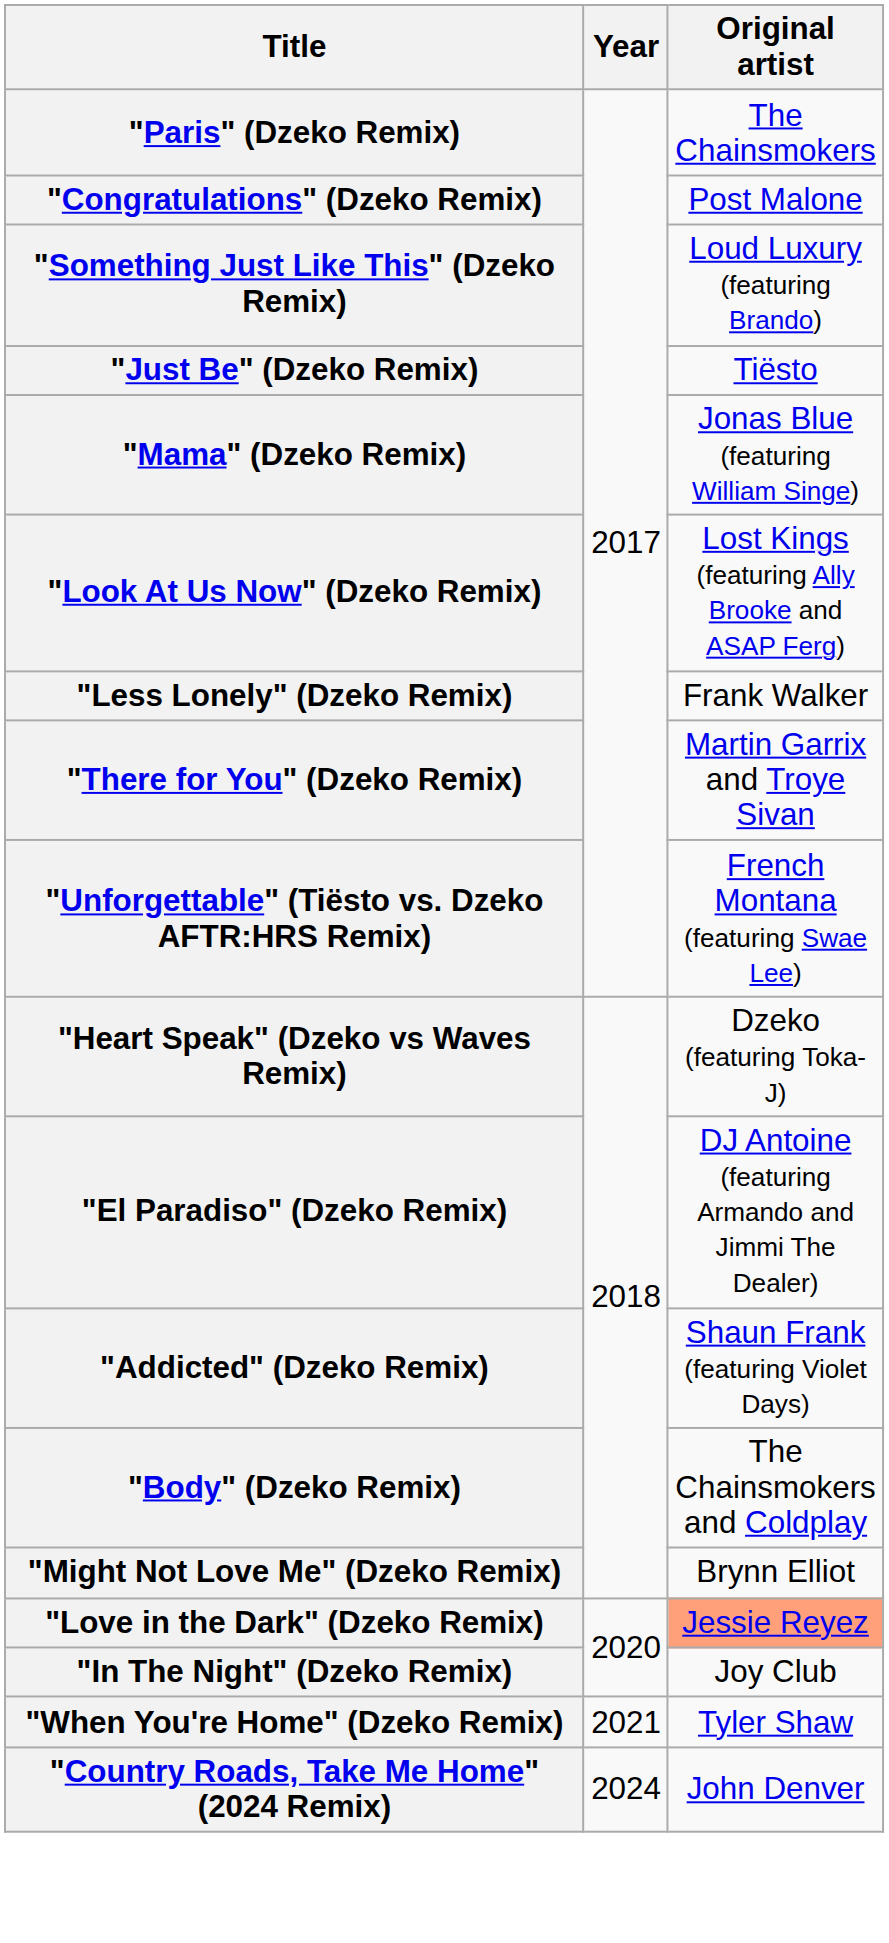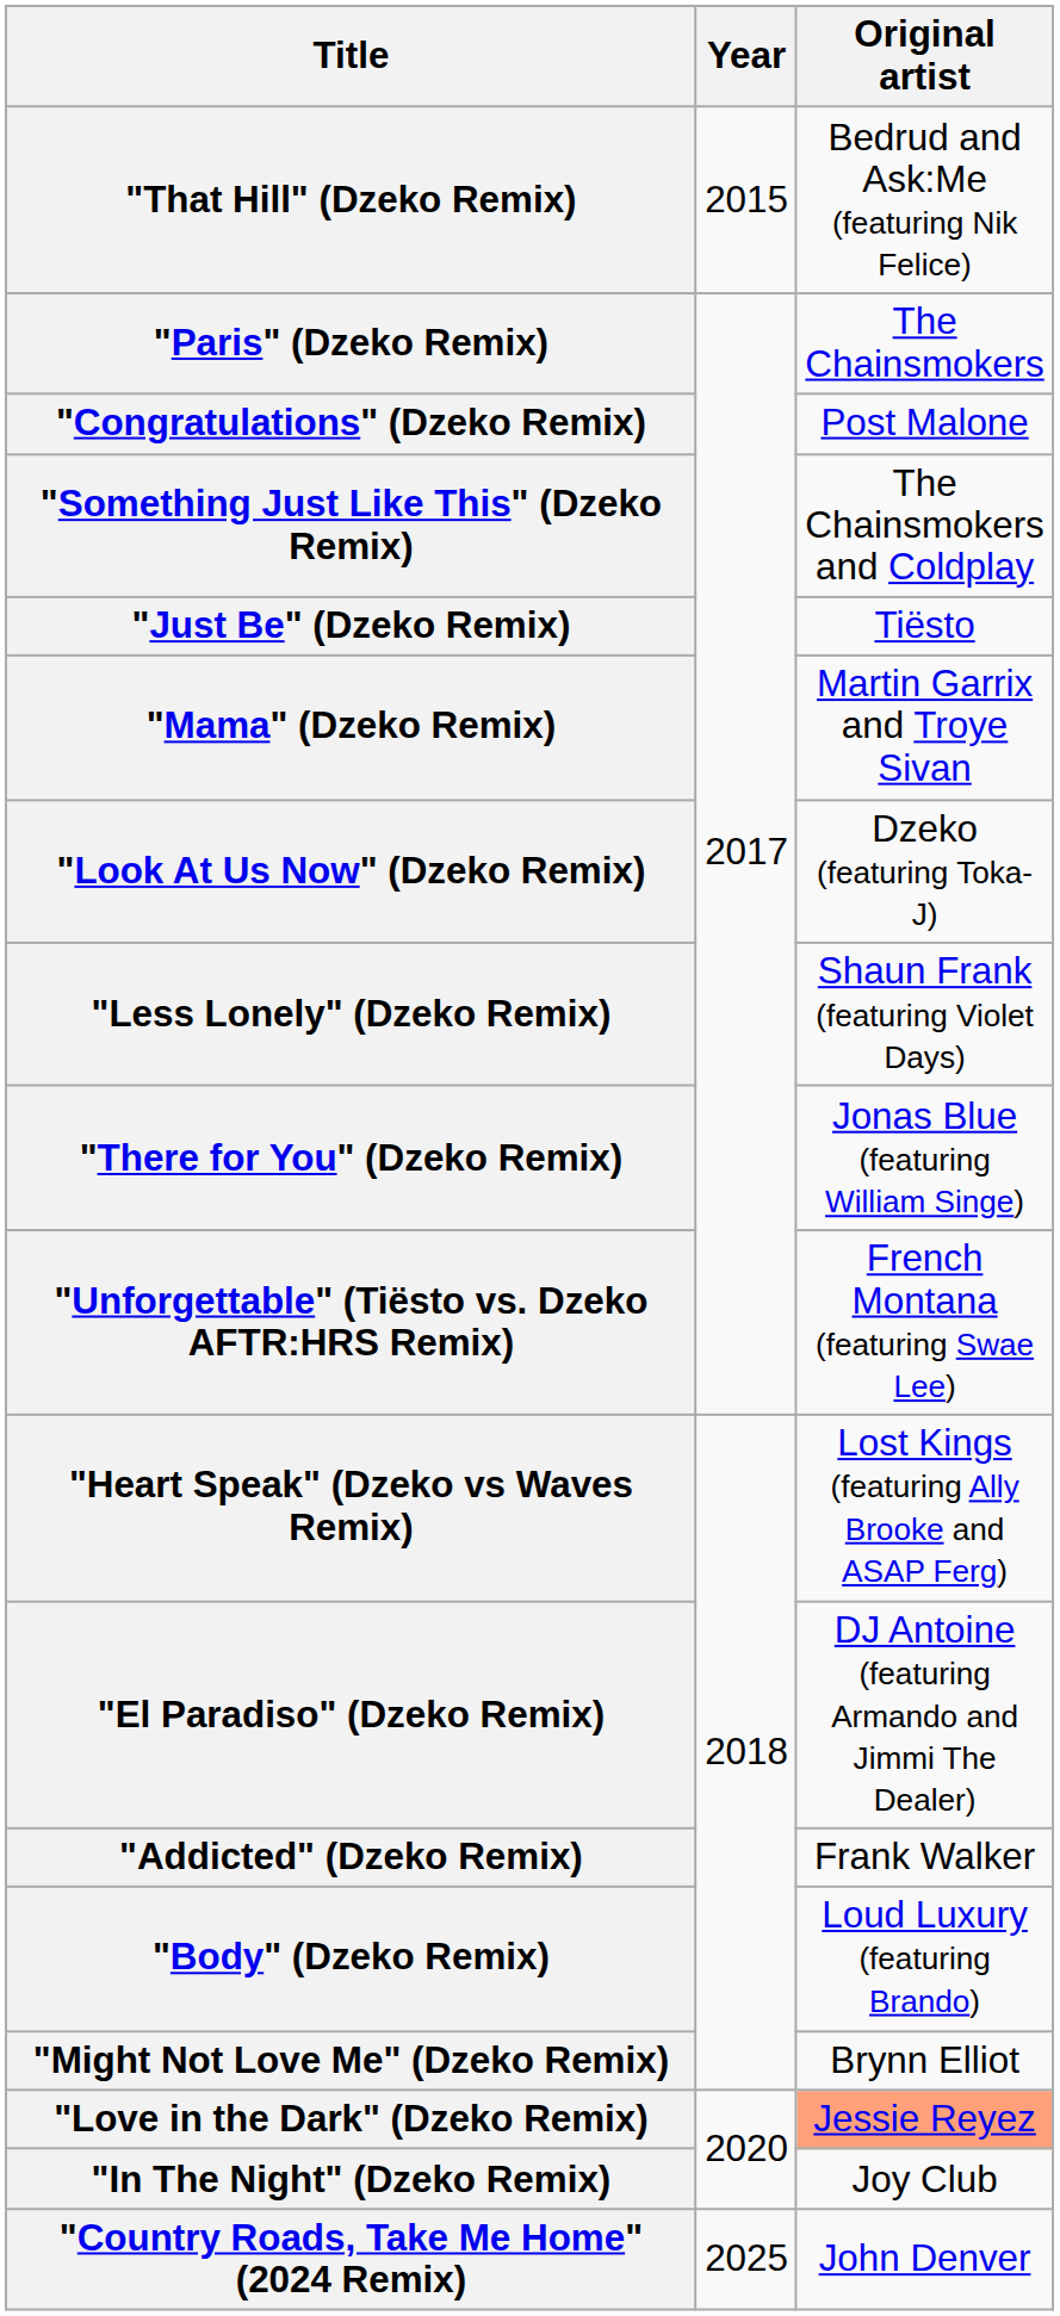+ row: "That Hill" (Dzeko Remix) | 2015 | Bedrud and Ask:Me (featuring Nik Felice)
"Something Just Like This" (Dzeko Remix) | Original artist: Loud Luxury (featuring Brando) -> The Chainsmokers and Coldplay
"Mama" (Dzeko Remix) | Original artist: Jonas Blue (featuring William Singe) -> Martin Garrix and Troye Sivan
"Look At Us Now" (Dzeko Remix) | Original artist: Lost Kings (featuring Ally Brooke and ASAP Ferg) -> Dzeko (featuring Toka-J)
"Less Lonely" (Dzeko Remix) | Original artist: Frank Walker -> Shaun Frank (featuring Violet Days)
"There for You" (Dzeko Remix) | Original artist: Martin Garrix and Troye Sivan -> Jonas Blue (featuring William Singe)
"Heart Speak" (Dzeko vs Waves Remix) | Original artist: Dzeko (featuring Toka-J) -> Lost Kings (featuring Ally Brooke and ASAP Ferg)
"Addicted" (Dzeko Remix) | Original artist: Shaun Frank (featuring Violet Days) -> Frank Walker
"Body" (Dzeko Remix) | Original artist: The Chainsmokers and Coldplay -> Loud Luxury (featuring Brando)
- row: "When You're Home" (Dzeko Remix) | 2021 | Tyler Shaw
"Country Roads, Take Me Home" (2024 Remix) | Year: 2024 -> 2025
